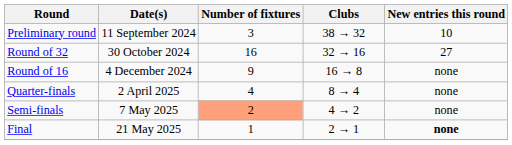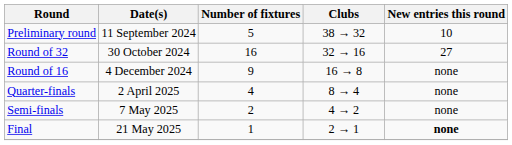Preliminary round | Number of fixtures: 3 -> 5
Semi-finals | Number of fixtures: lightsalmon background -> no background
